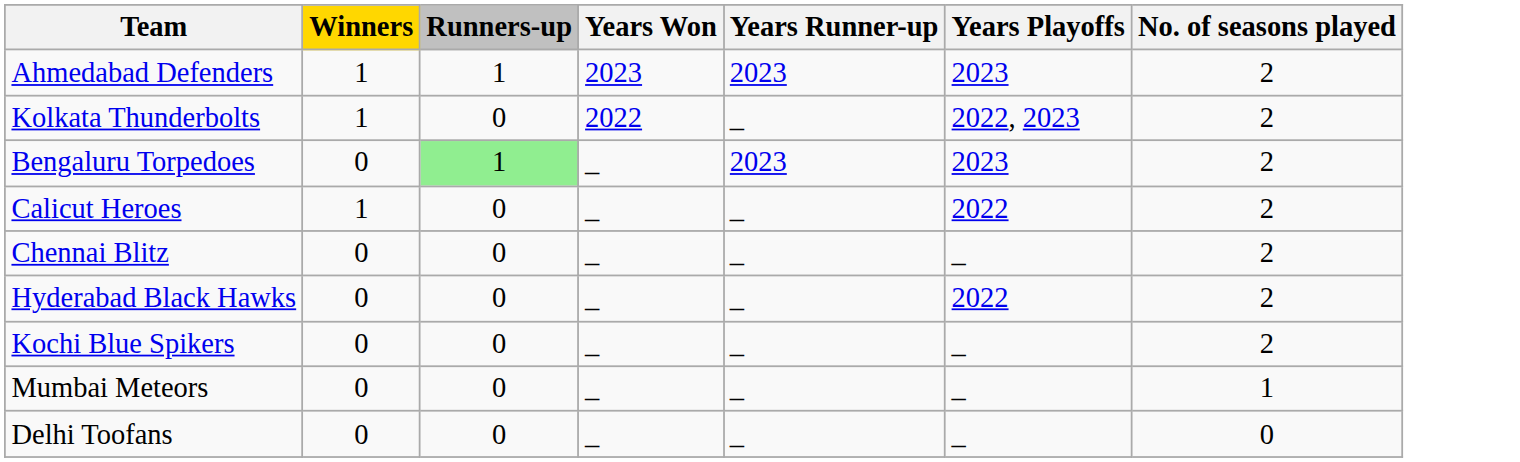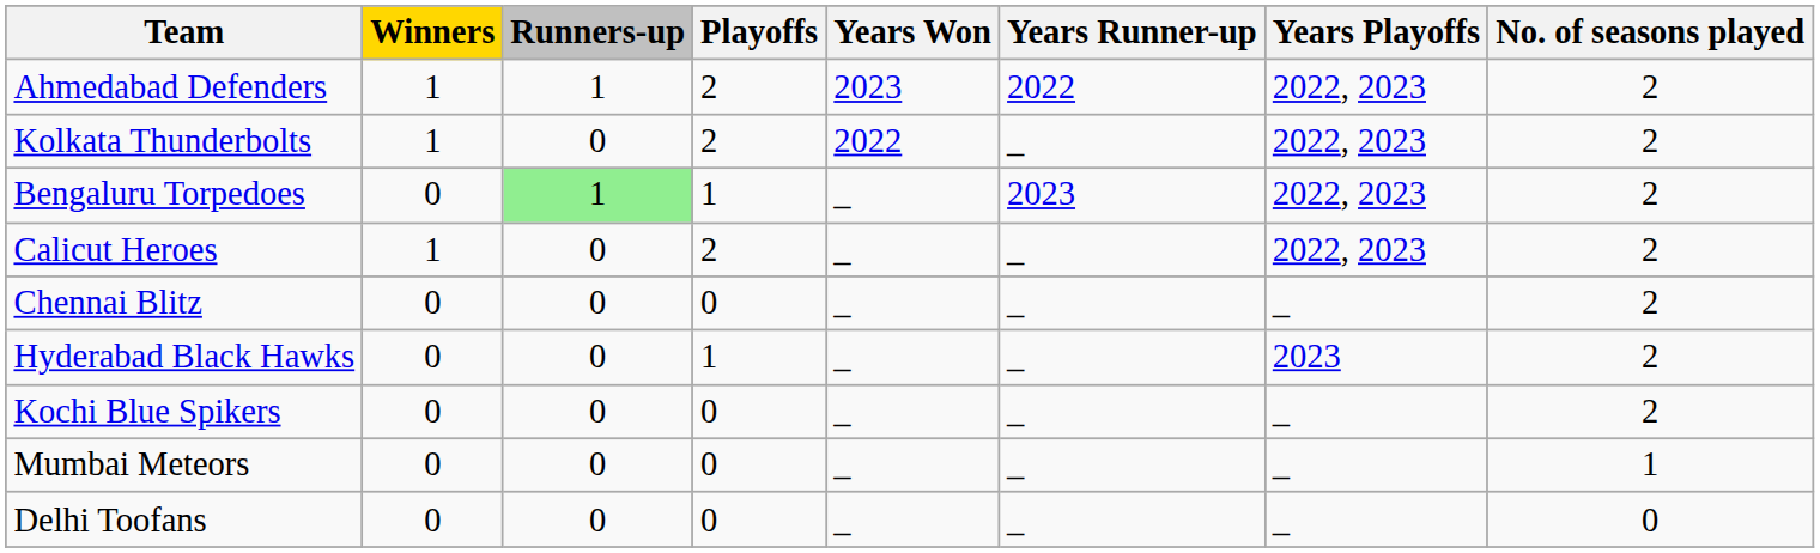+ column: Playoffs | 2 | 2 | 1 | 2 | 0 | 1 | 0 | 0 | 0
Ahmedabad Defenders | Years Runner-up: 2023 -> 2022
Ahmedabad Defenders | Years Playoffs: 2023 -> 2022, 2023
Bengaluru Torpedoes | Years Playoffs: 2023 -> 2022, 2023
Calicut Heroes | Years Playoffs: 2022 -> 2022, 2023
Hyderabad Black Hawks | Years Playoffs: 2022 -> 2023
